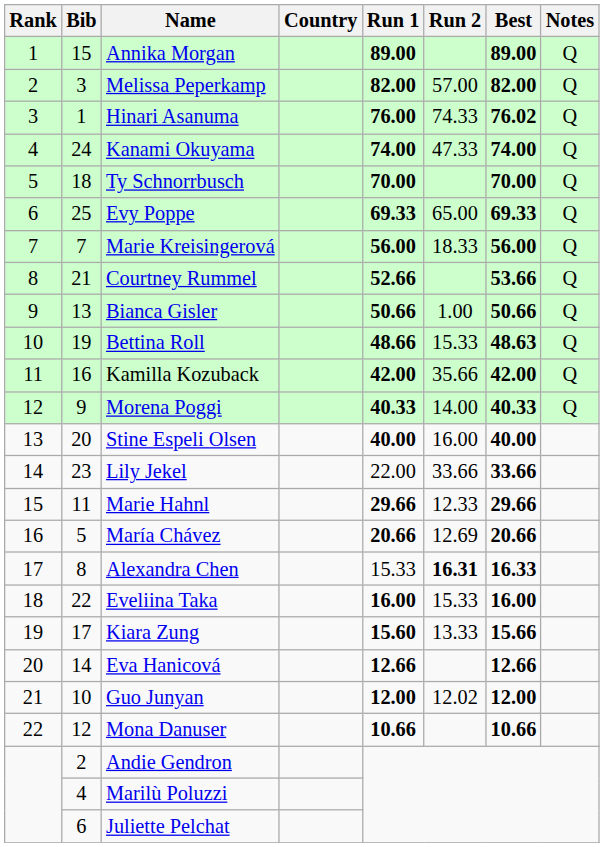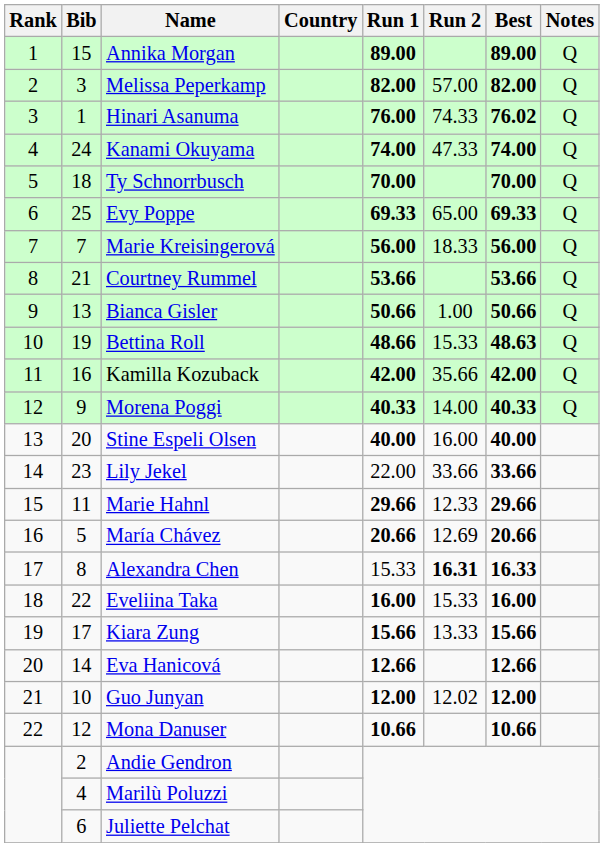Courtney Rummel | Run 1: 52.66 -> 53.66
Kiara Zung | Run 1: 15.60 -> 15.66
